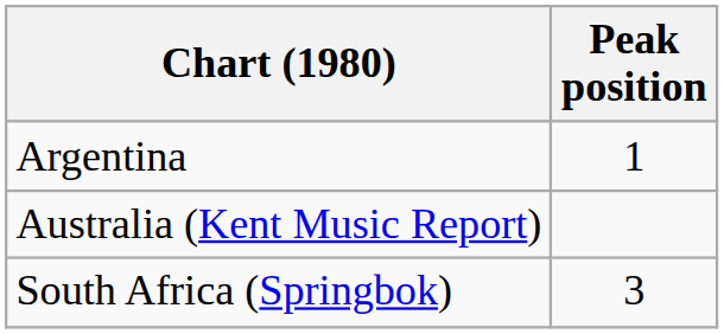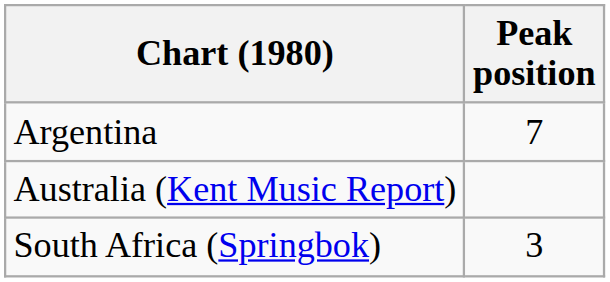Argentina | Peak position: 1 -> 7
